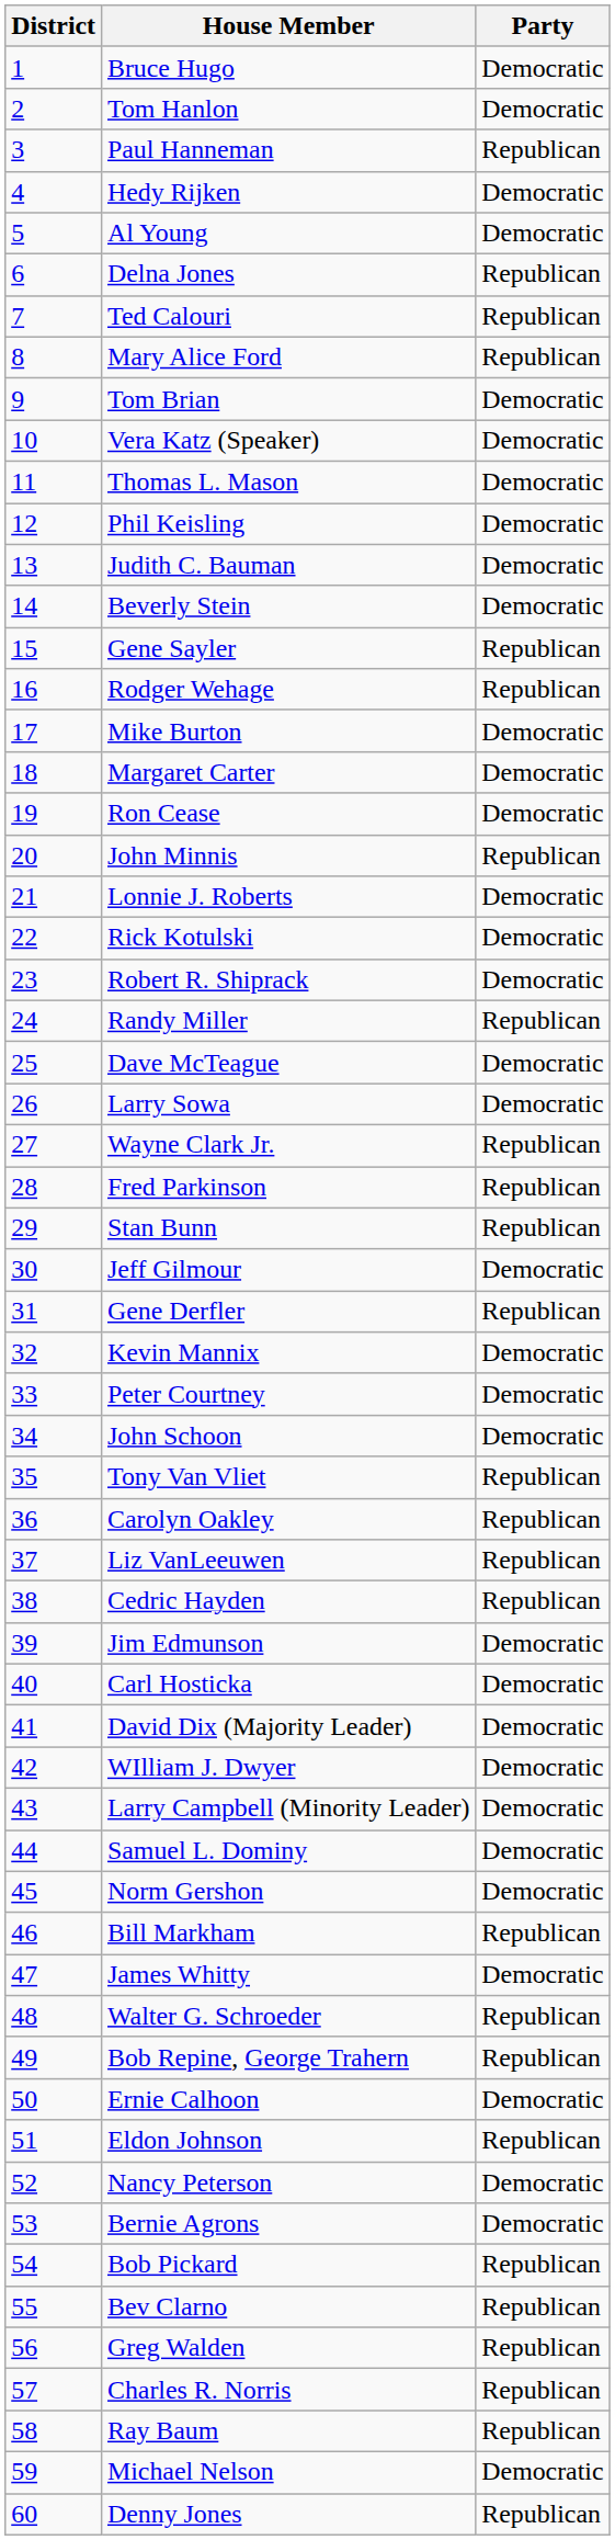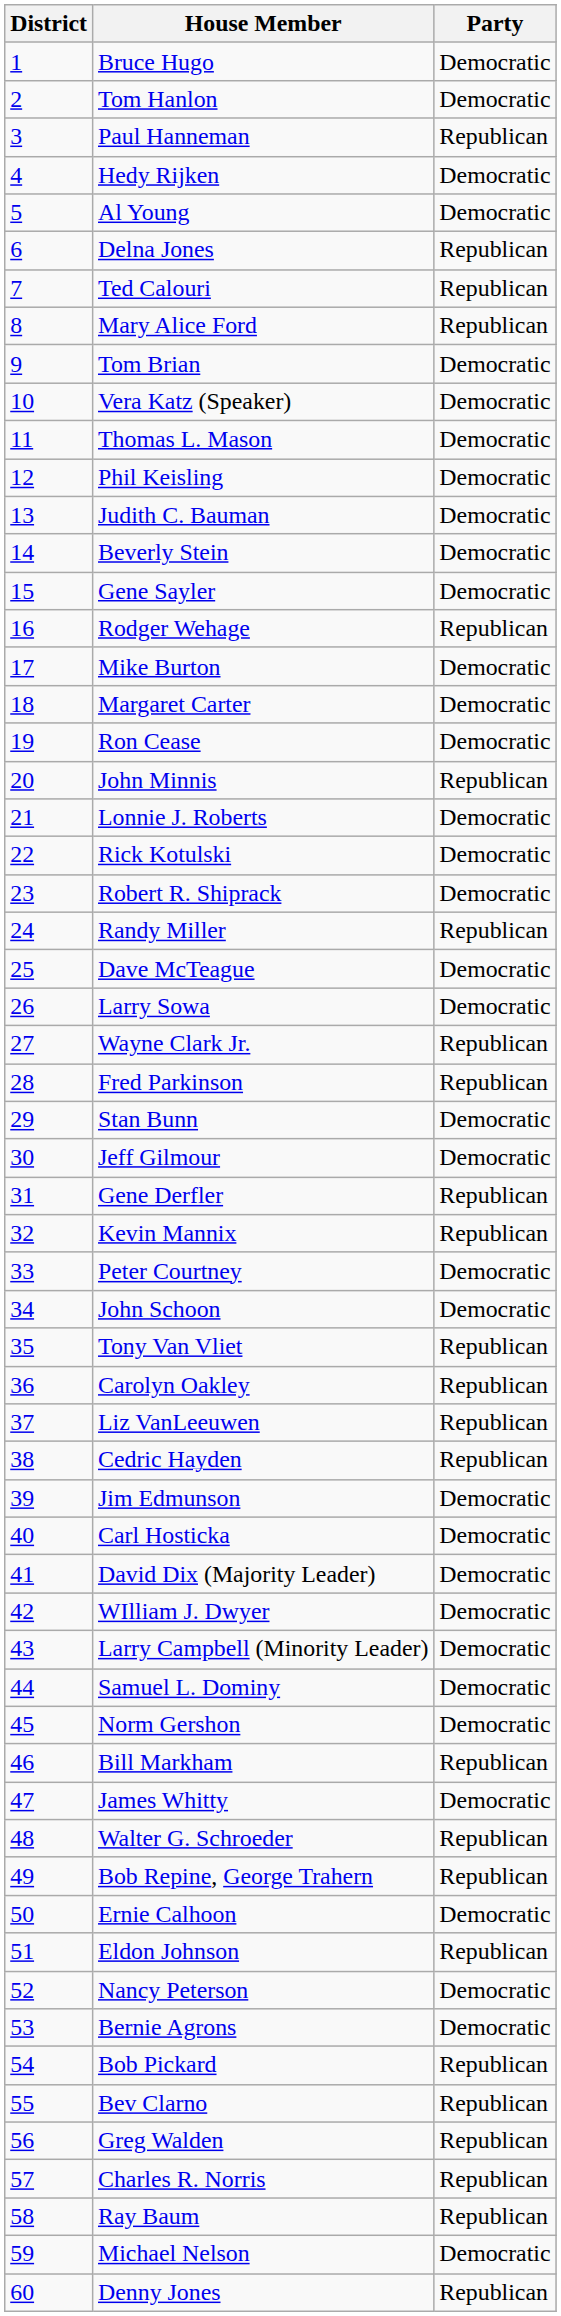Gene Sayler | Party: Republican -> Democratic
Stan Bunn | Party: Republican -> Democratic
Kevin Mannix | Party: Democratic -> Republican
